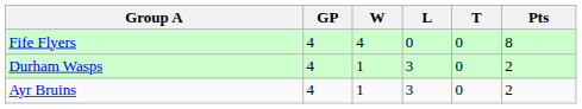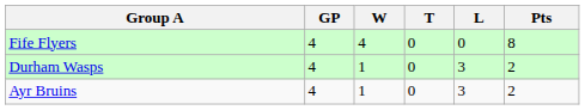columns swapped: T <-> L
